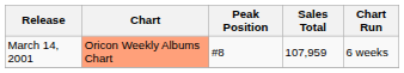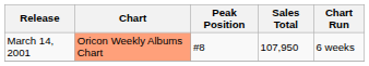March 14, 2001 | Sales Total: 107,959 -> 107,950
